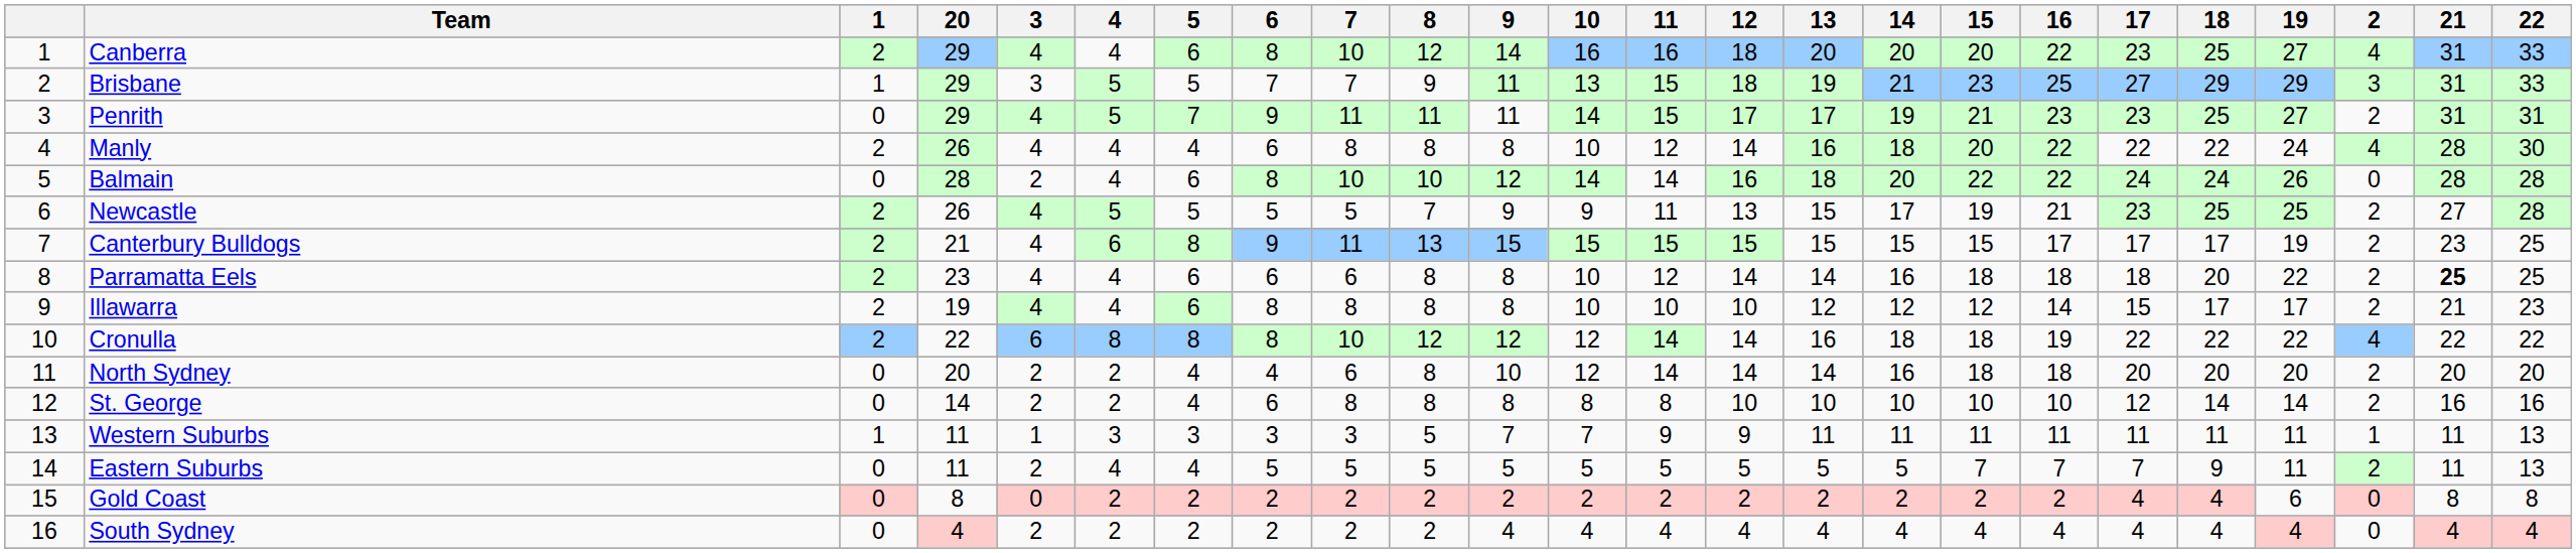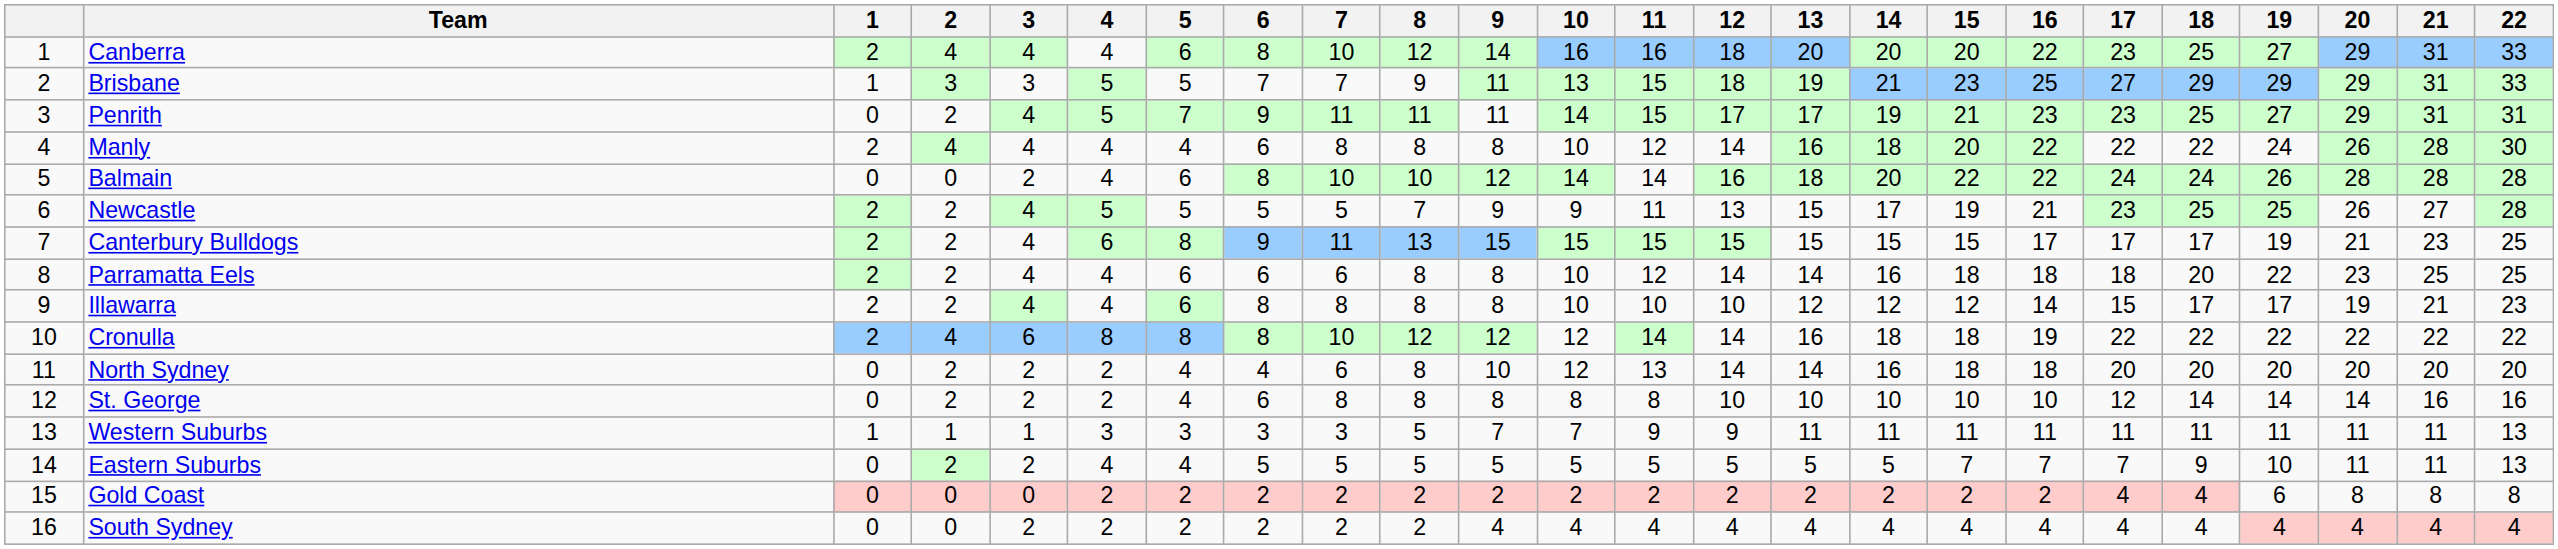columns swapped: 2 <-> 20
Parramatta Eels | 21: bold -> normal
North Sydney | 11: 14 -> 13
Eastern Suburbs | 19: 11 -> 10
